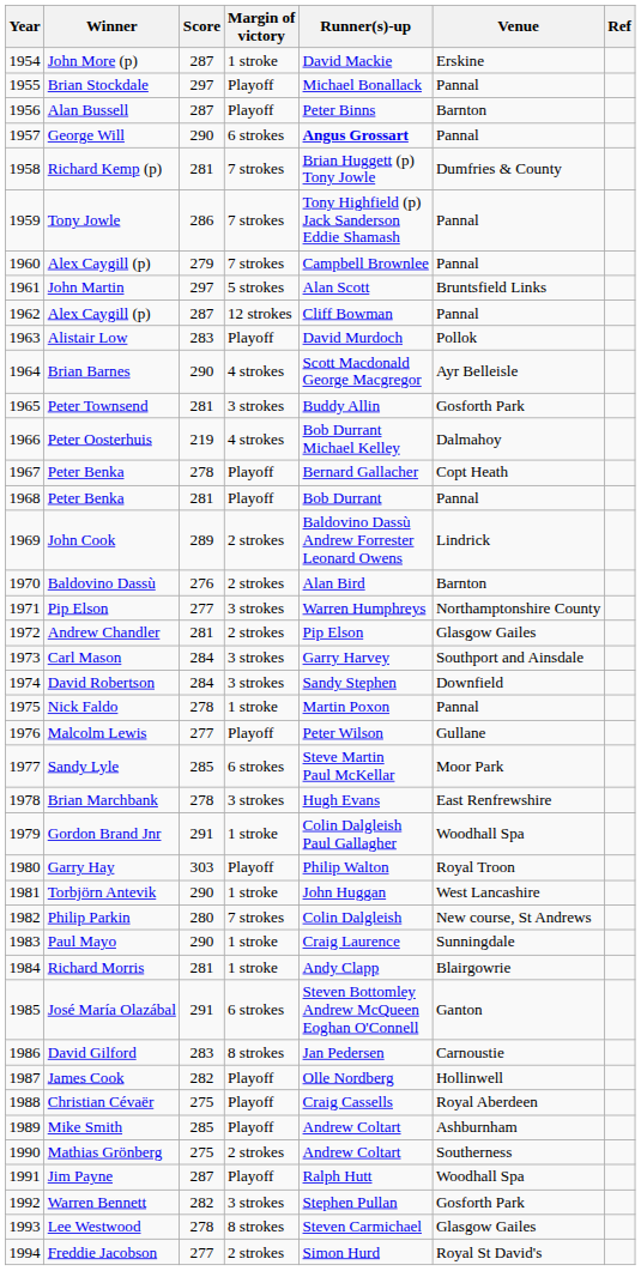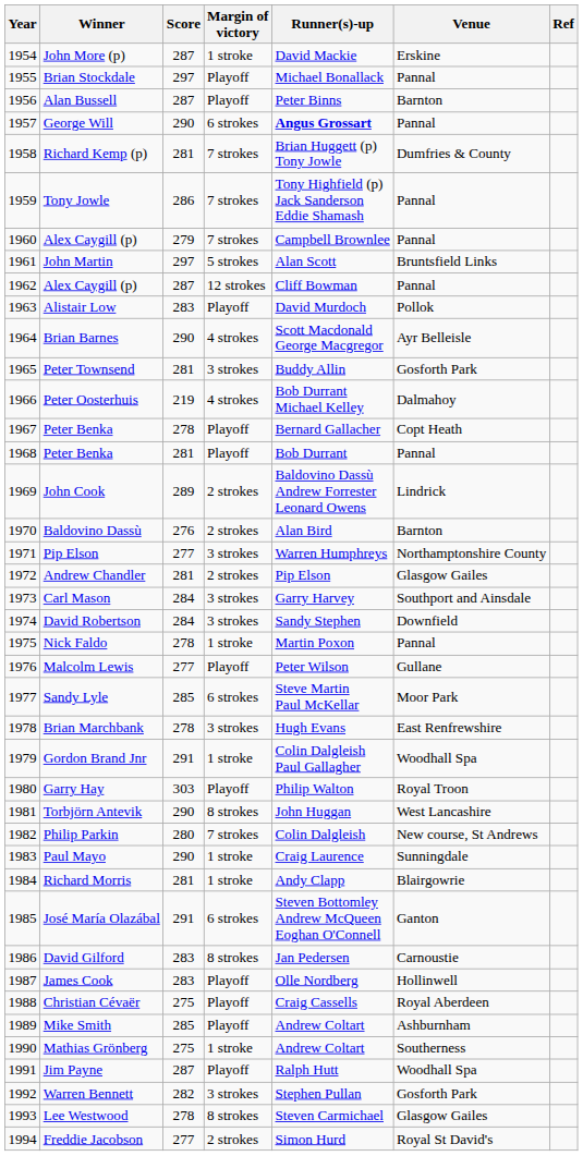Torbjörn Antevik | Margin of victory: 1 stroke -> 8 strokes
James Cook | Score: 282 -> 283
Mathias Grönberg | Margin of victory: 2 strokes -> 1 stroke
